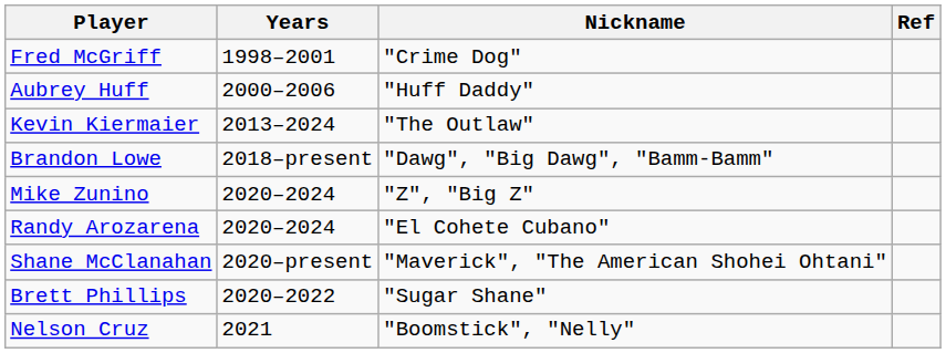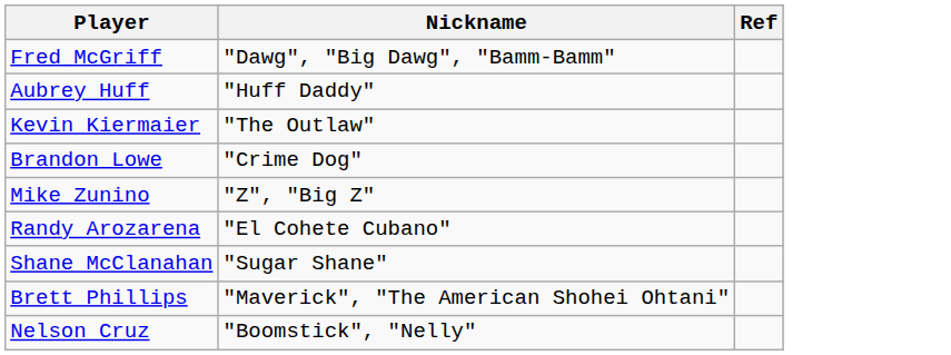- column: Years | 1998–2001 | 2000–2006 | 2013–2024 | 2018–present | 2020–2024 | 2020–2024 | 2020–present | 2020–2022 | 2021
Fred McGriff | Nickname: "Crime Dog" -> "Dawg", "Big Dawg", "Bamm-Bamm"
Brandon Lowe | Nickname: "Dawg", "Big Dawg", "Bamm-Bamm" -> "Crime Dog"
Shane McClanahan | Nickname: "Maverick", "The American Shohei Ohtani" -> "Sugar Shane"
Brett Phillips | Nickname: "Sugar Shane" -> "Maverick", "The American Shohei Ohtani"
